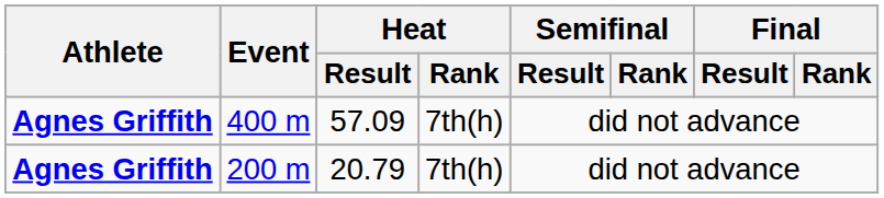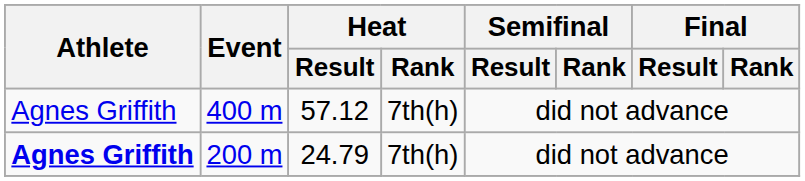400 m | Athlete: bold -> normal
400 m | Heat / Result: 57.09 -> 57.12
200 m | Heat / Result: 20.79 -> 24.79
